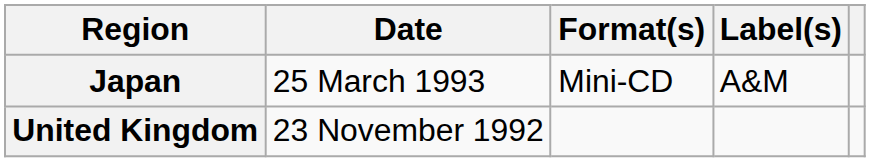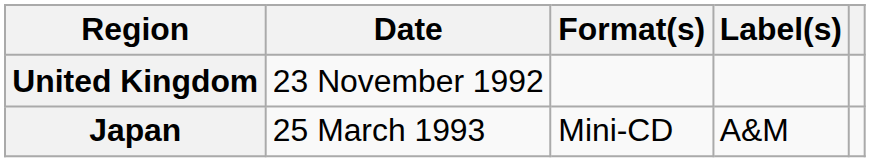rows swapped: United Kingdom <-> Japan
